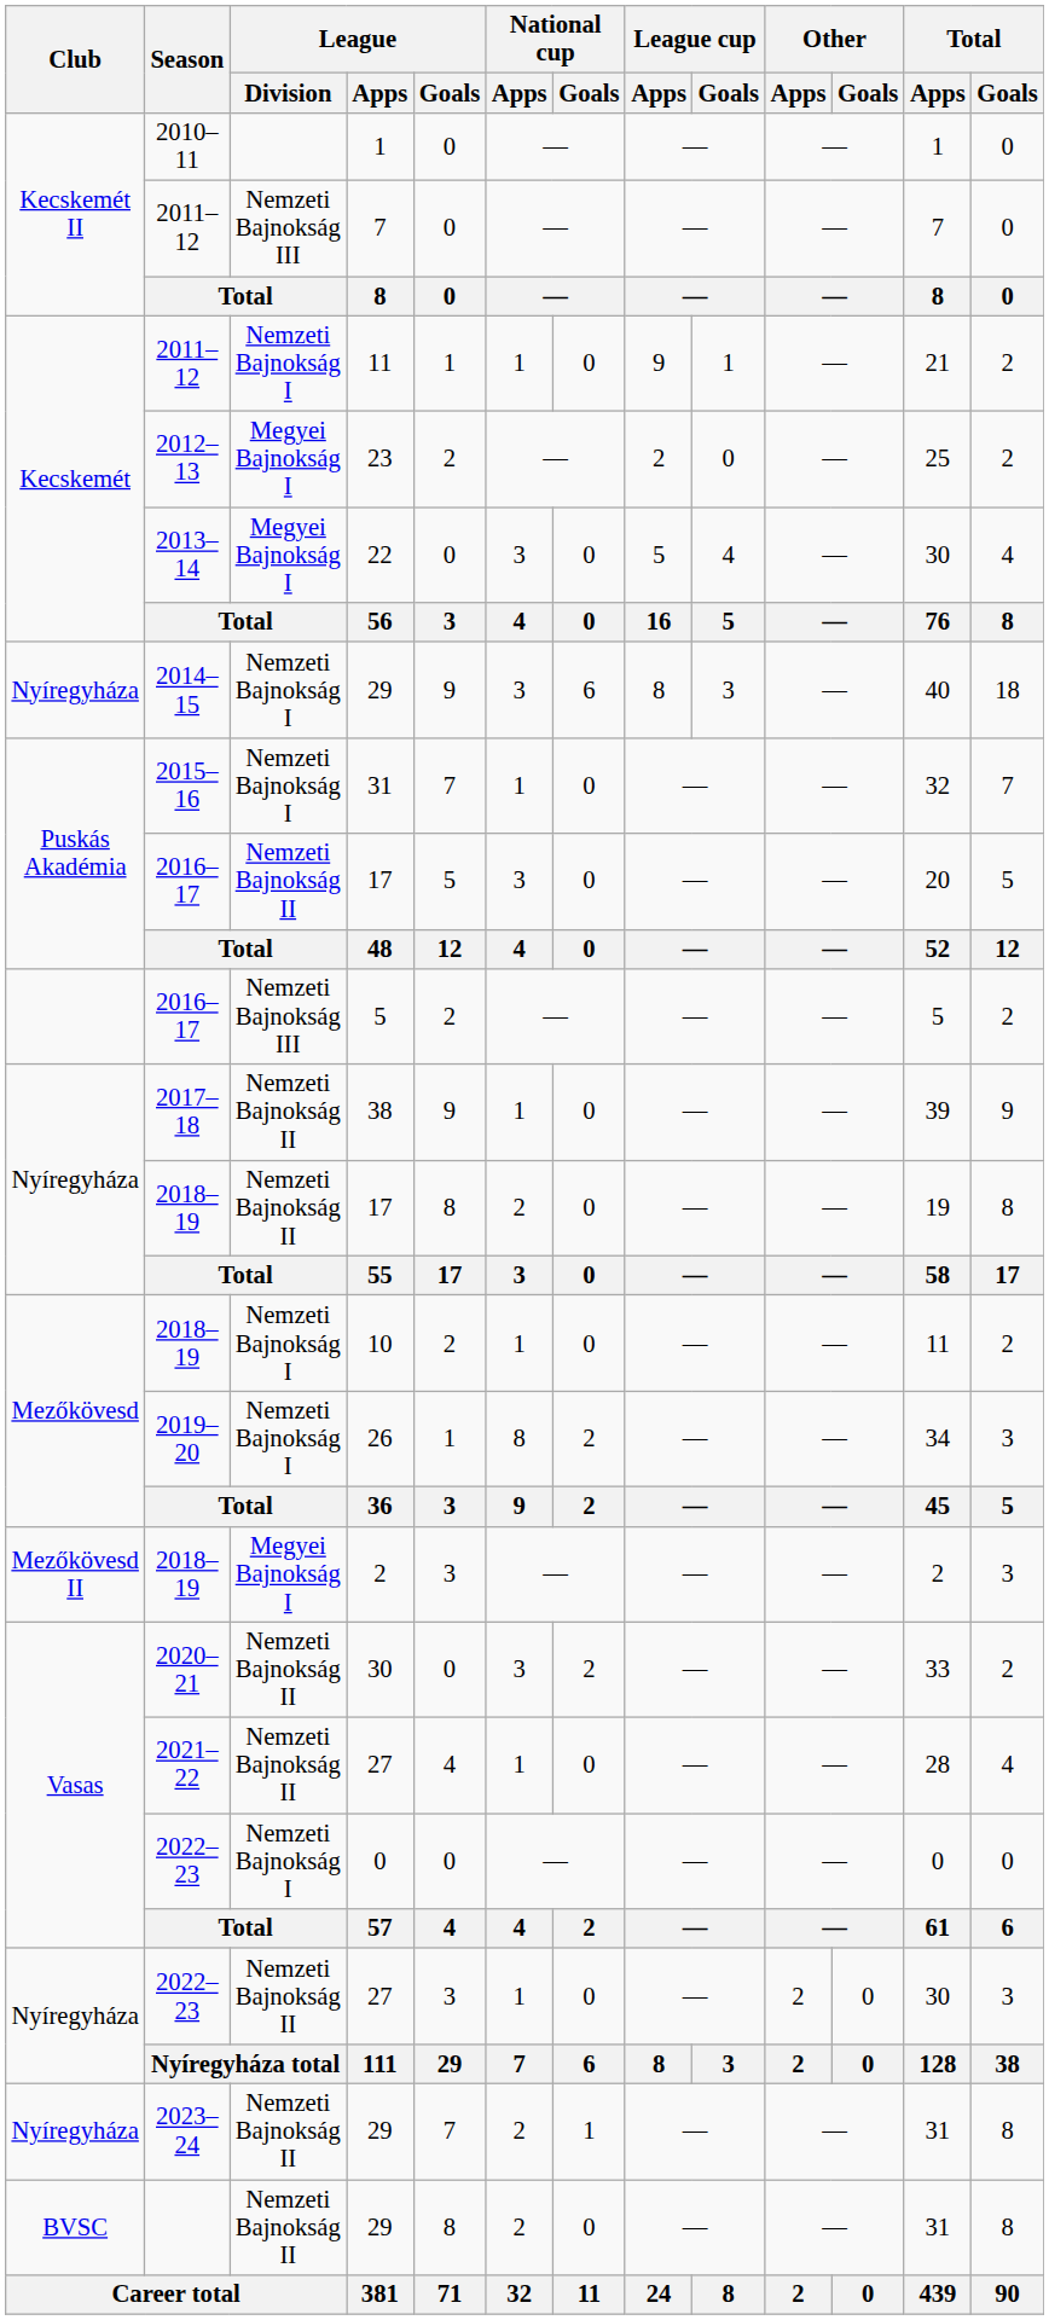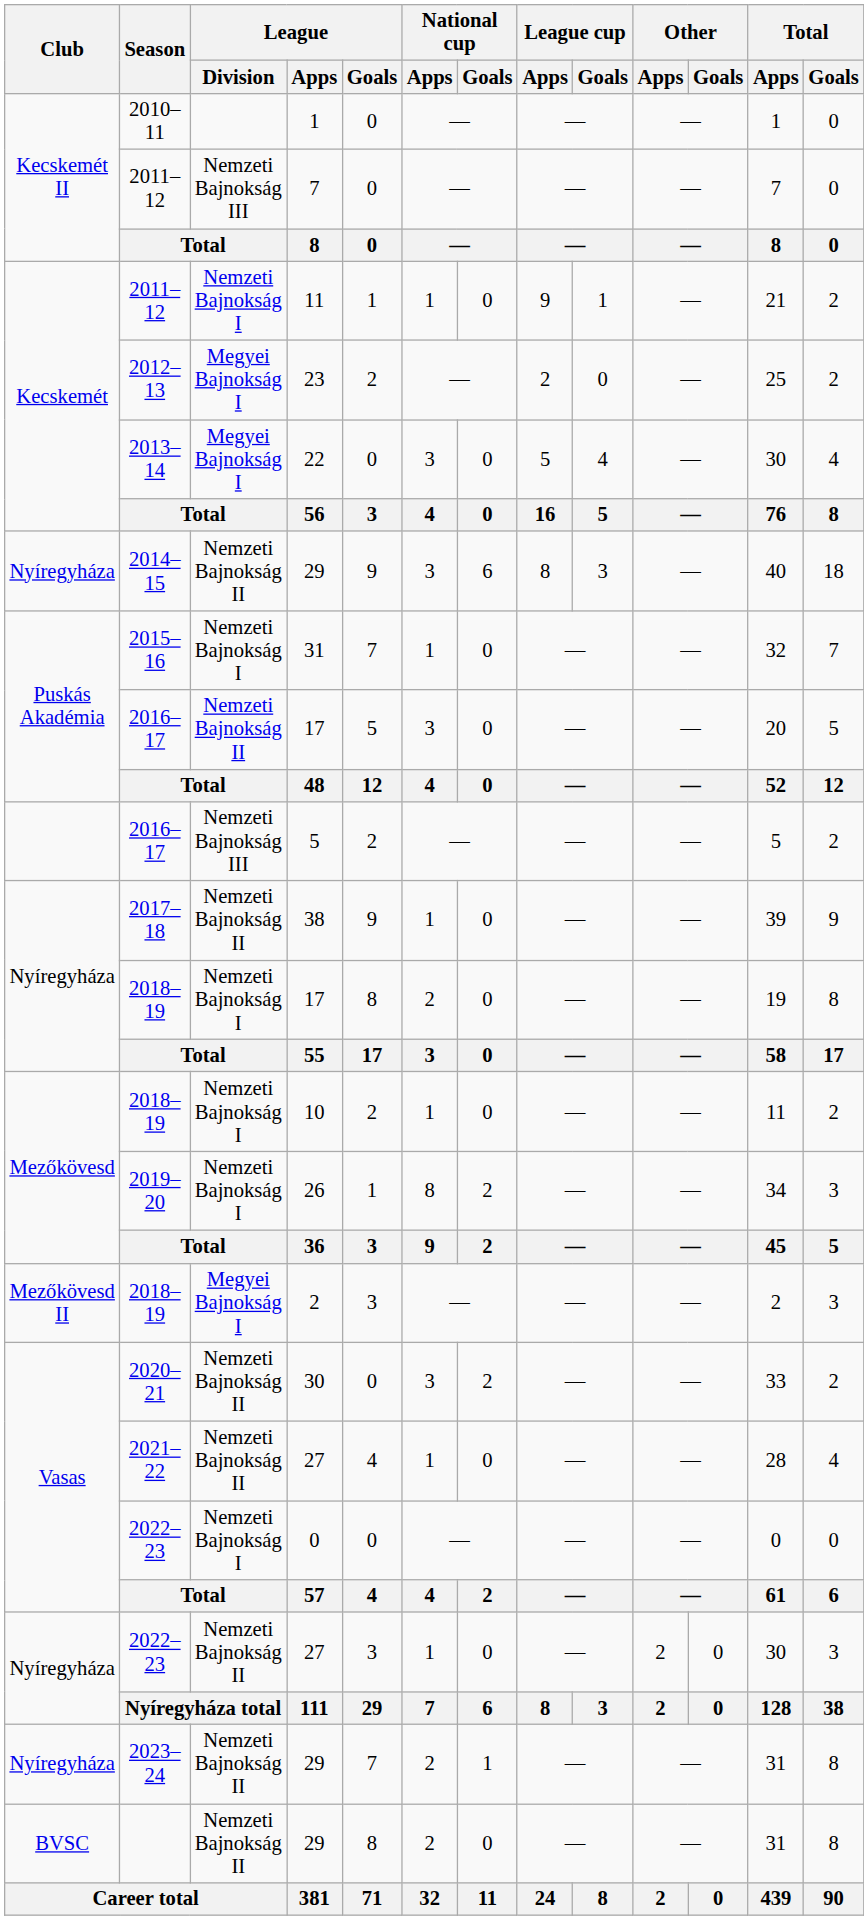2014–15 / 29 | League / Division: Nemzeti Bajnokság I -> Nemzeti Bajnokság II
2018–19 / 17 | League / Division: Nemzeti Bajnokság II -> Nemzeti Bajnokság I
